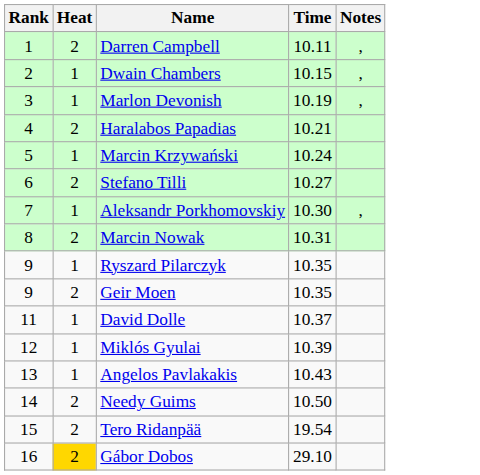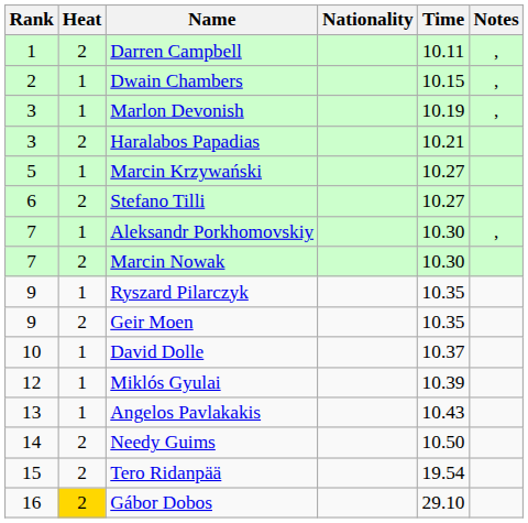+ column: Nationality
Haralabos Papadias | Rank: 4 -> 3
Marcin Krzywański | Time: 10.24 -> 10.27
Marcin Nowak | Rank: 8 -> 7
Marcin Nowak | Time: 10.31 -> 10.30
David Dolle | Rank: 11 -> 10
